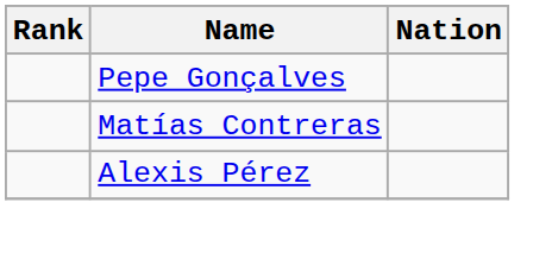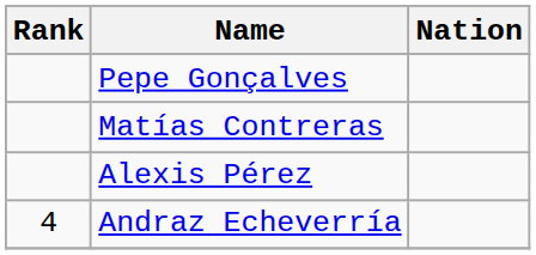+ row: 4 | Andraz Echeverría
